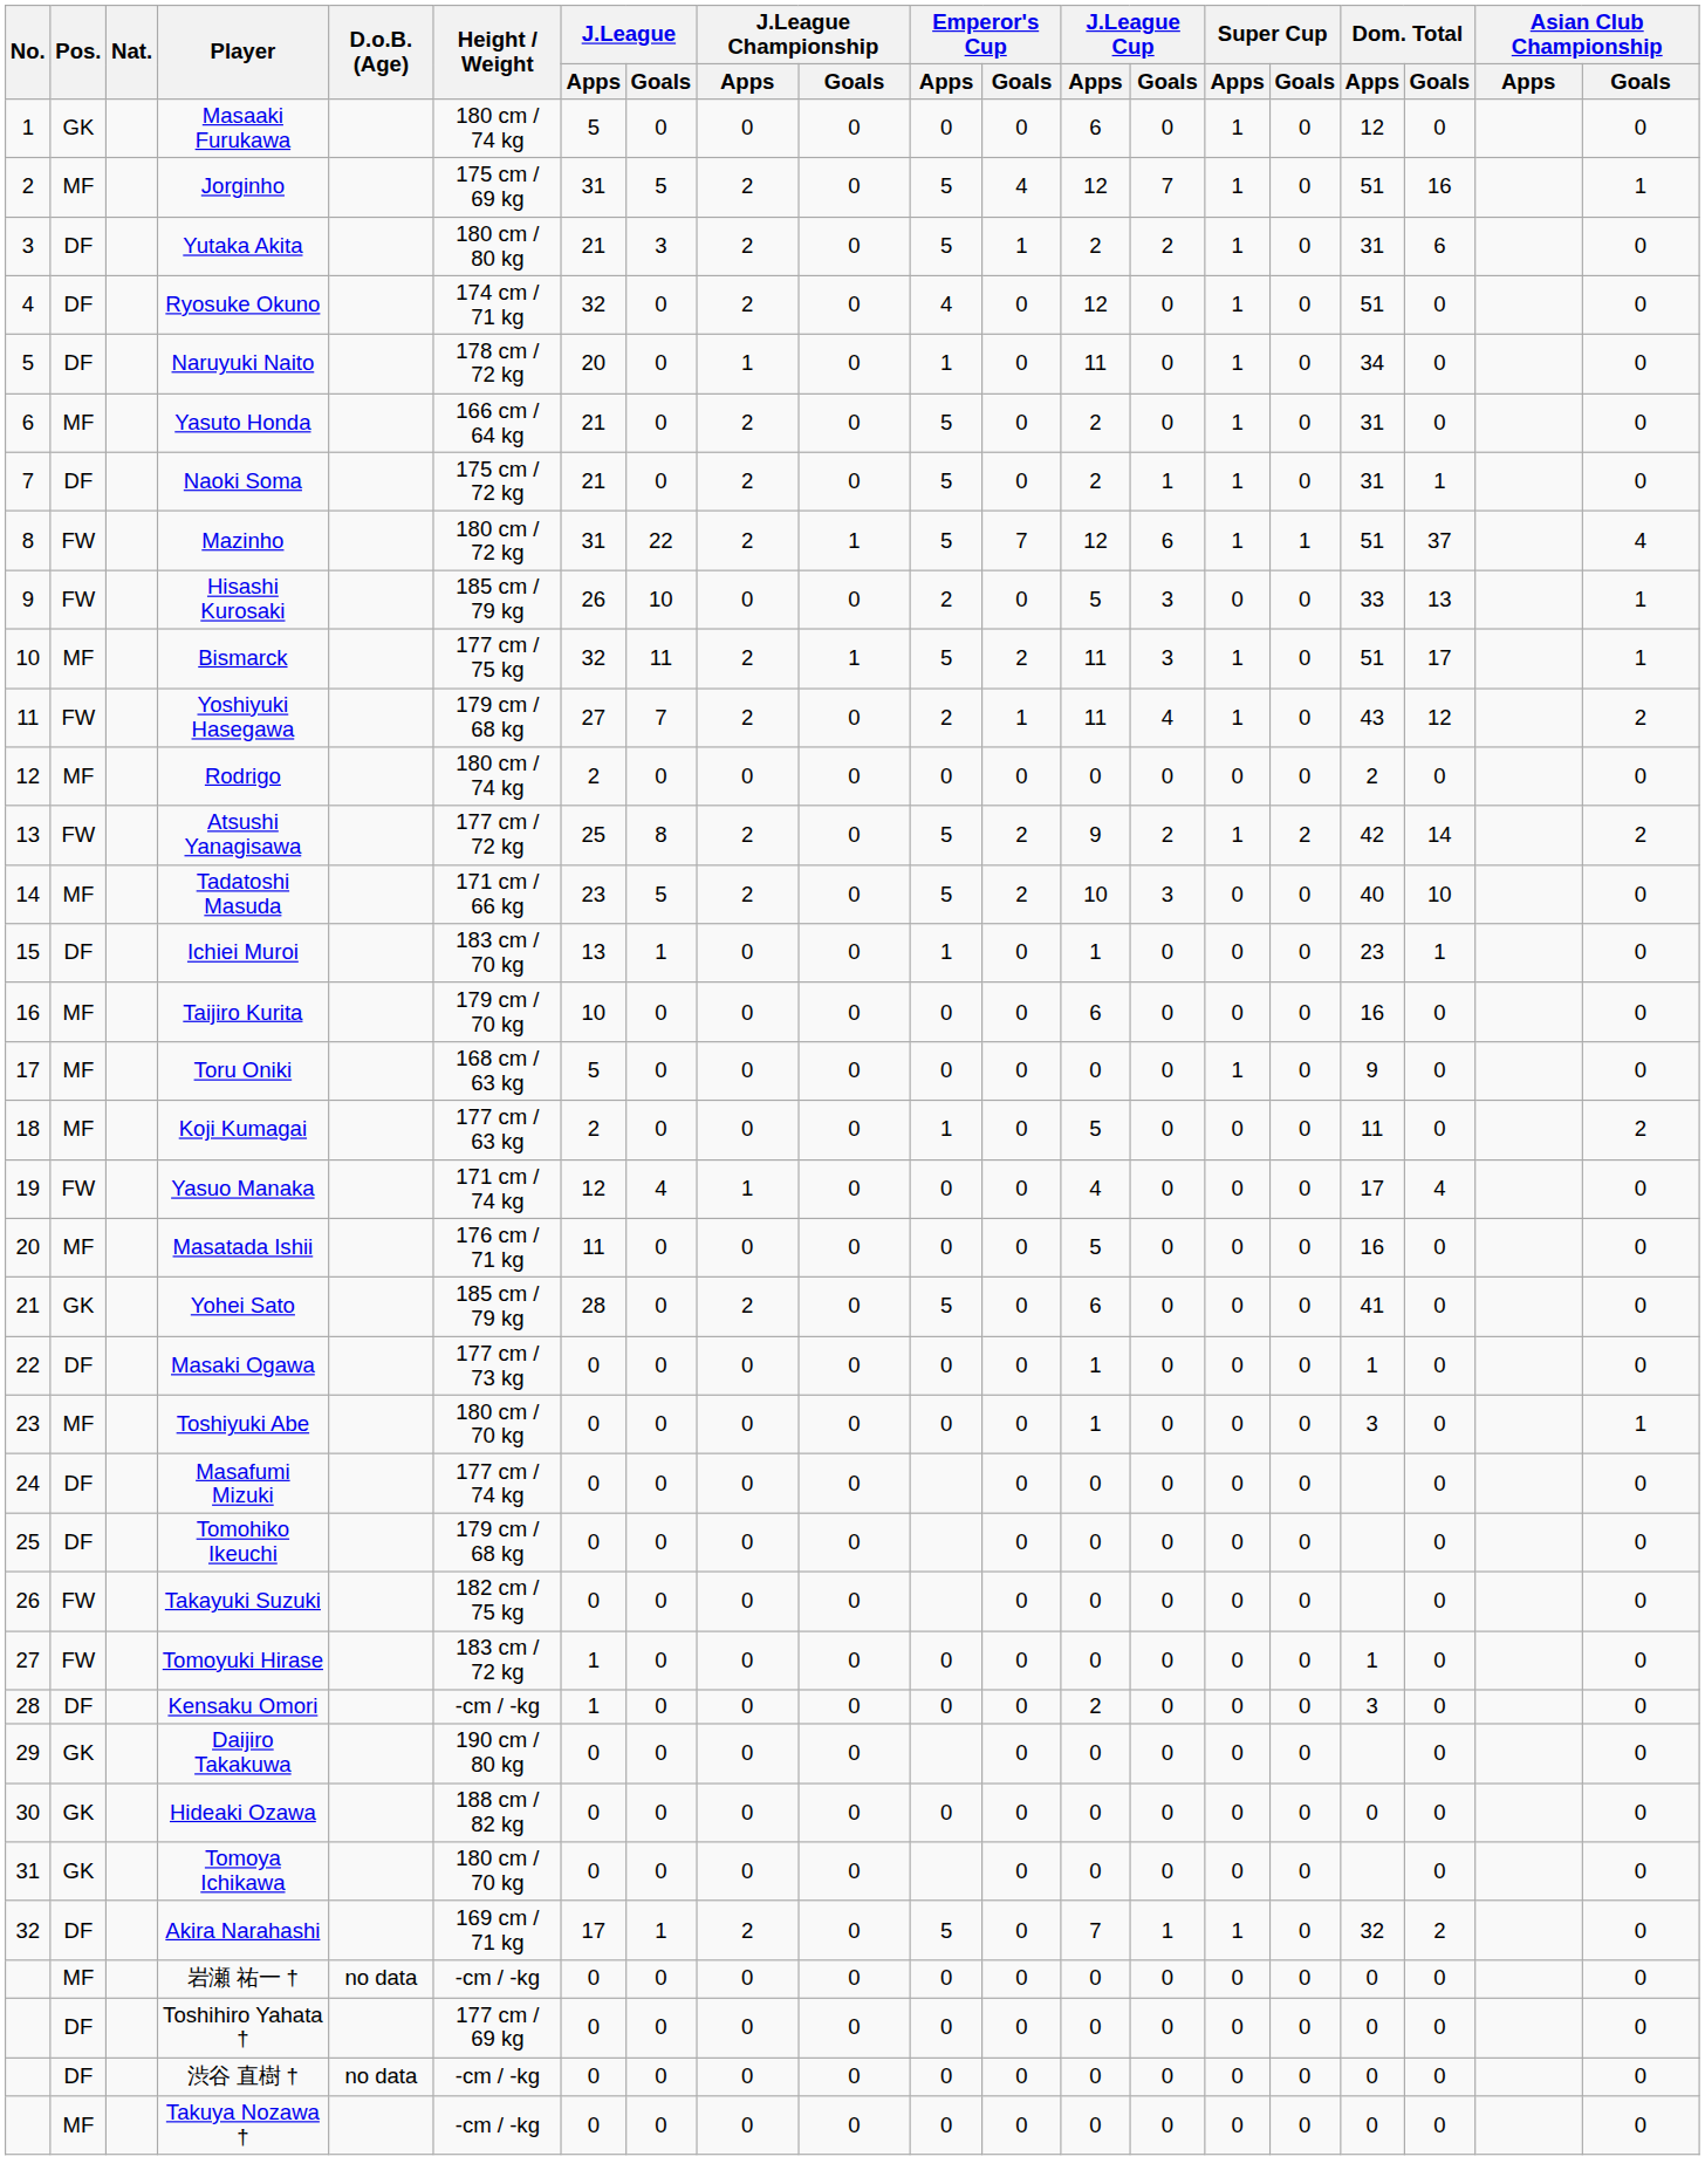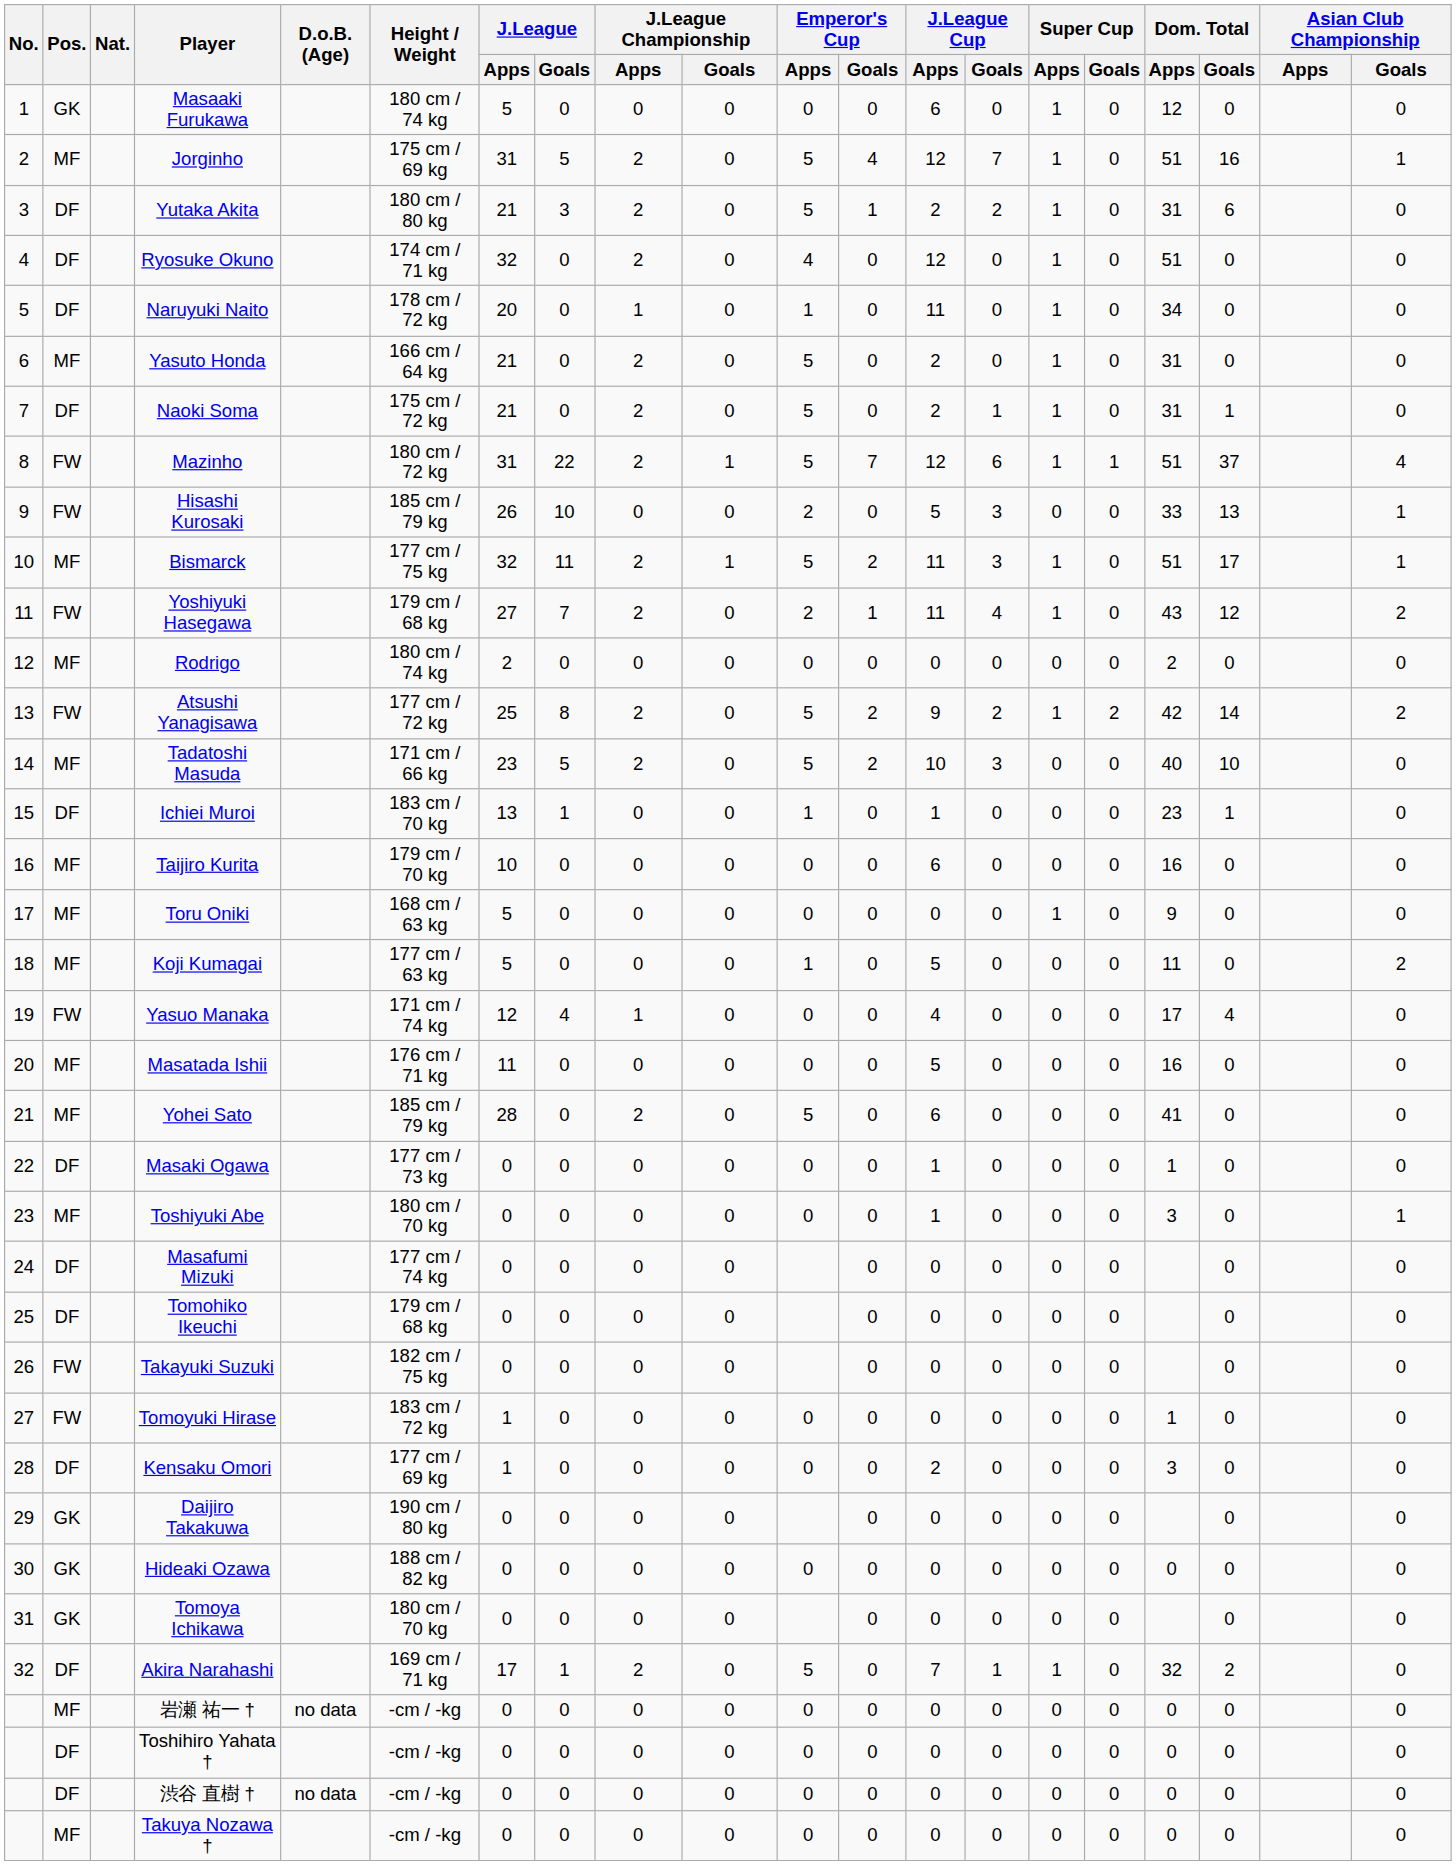Koji Kumagai | J.League / Apps: 2 -> 5
Yohei Sato | Pos.: GK -> MF
Kensaku Omori | Height / Weight: -cm / -kg -> 177 cm / 69 kg
Toshihiro Yahata † | Height / Weight: 177 cm / 69 kg -> -cm / -kg
